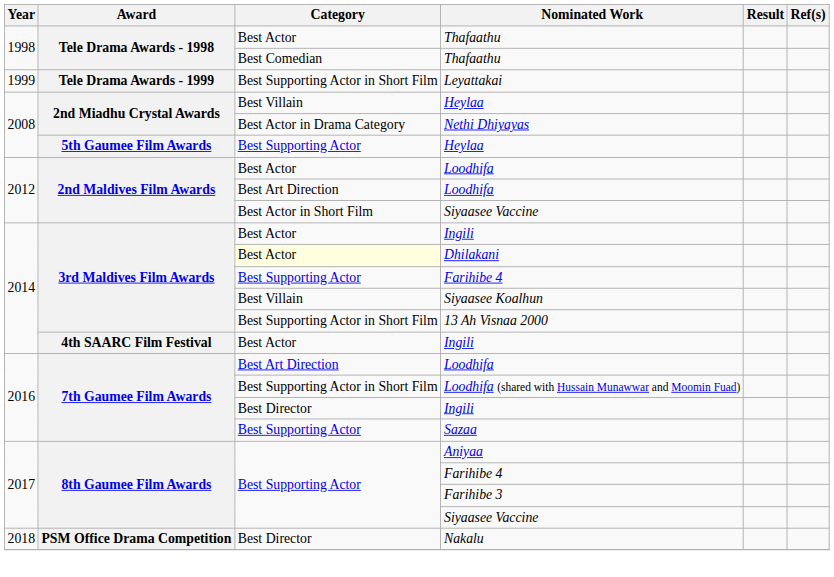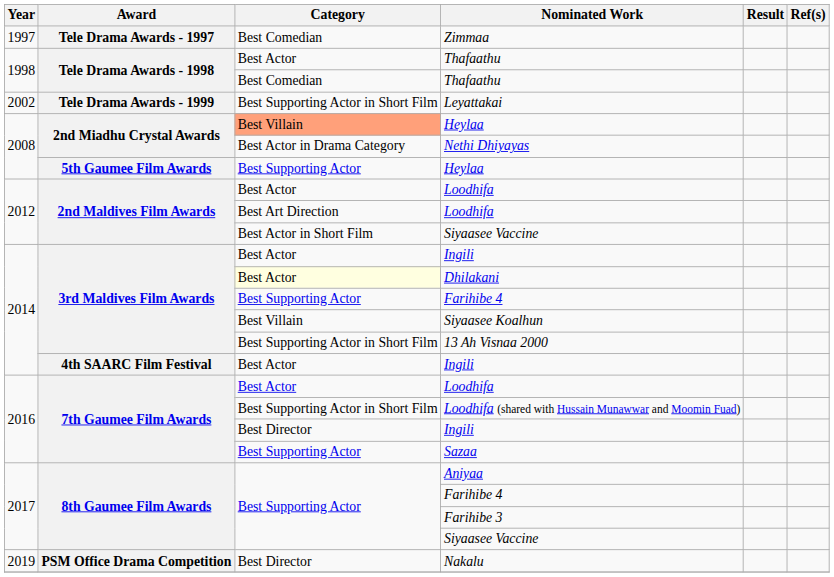+ row: 1997 | Tele Drama Awards - 1997 | Best Comedian | Zimmaa
Leyattakai | Year: 1999 -> 2002
2nd Miadhu Crystal Awards / Heylaa | Category: no background -> lightsalmon background
7th Gaumee Film Awards / Loodhifa | Category: Best Art Direction -> Best Actor
Nakalu | Year: 2018 -> 2019
